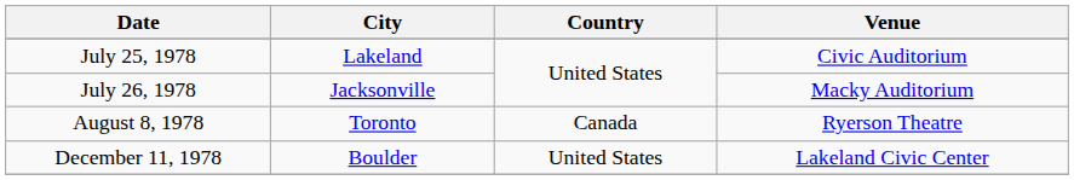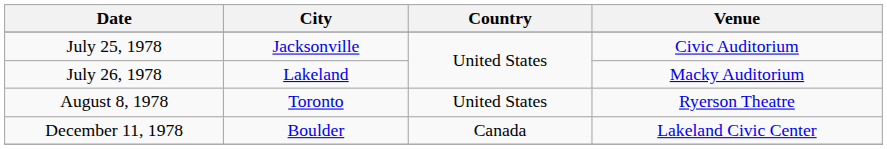July 25, 1978 | City: Lakeland -> Jacksonville
July 26, 1978 | City: Jacksonville -> Lakeland
August 8, 1978 | Country: Canada -> United States
December 11, 1978 | Country: United States -> Canada
